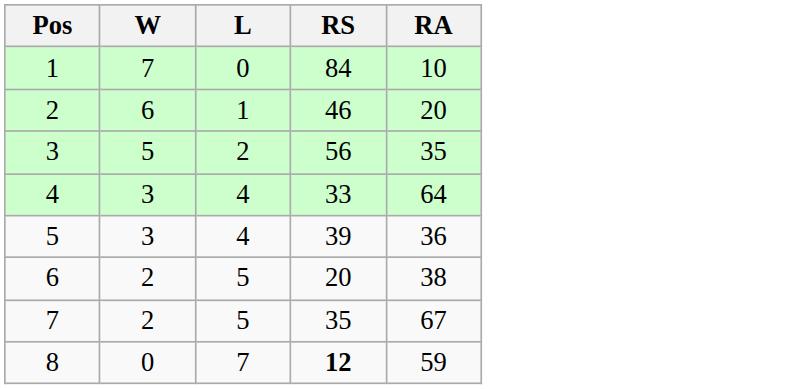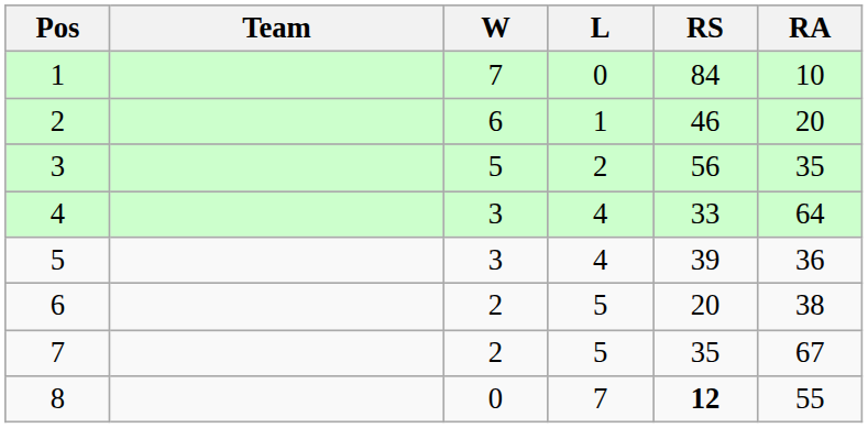+ column: Team
8 | RA: 59 -> 55
